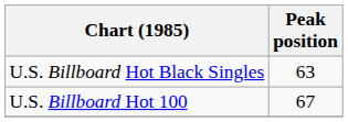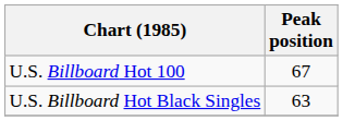rows swapped: U.S. Billboard Hot 100 <-> U.S. Billboard Hot Black Singles
